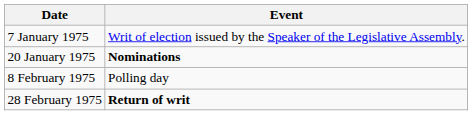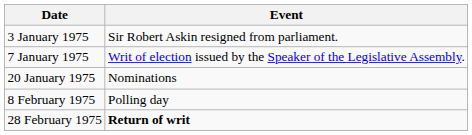+ row: 3 January 1975 | Sir Robert Askin resigned from parliament.
20 January 1975 | Event: bold -> normal
